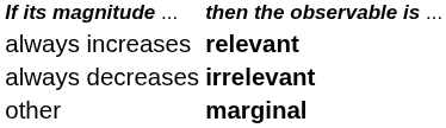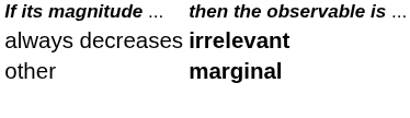- row: always increases | relevant
